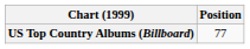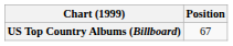US Top Country Albums (Billboard) | Position: 77 -> 67
